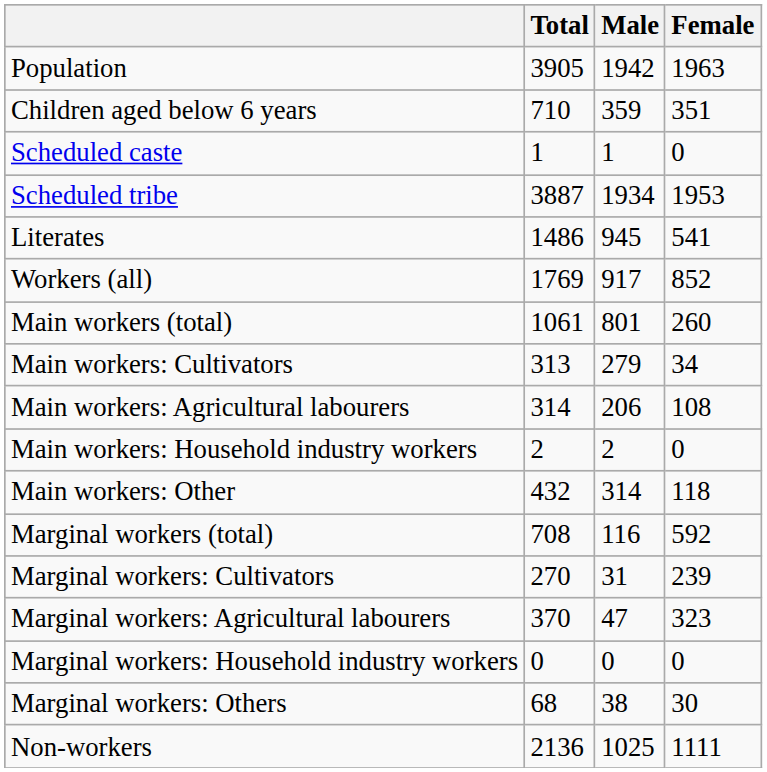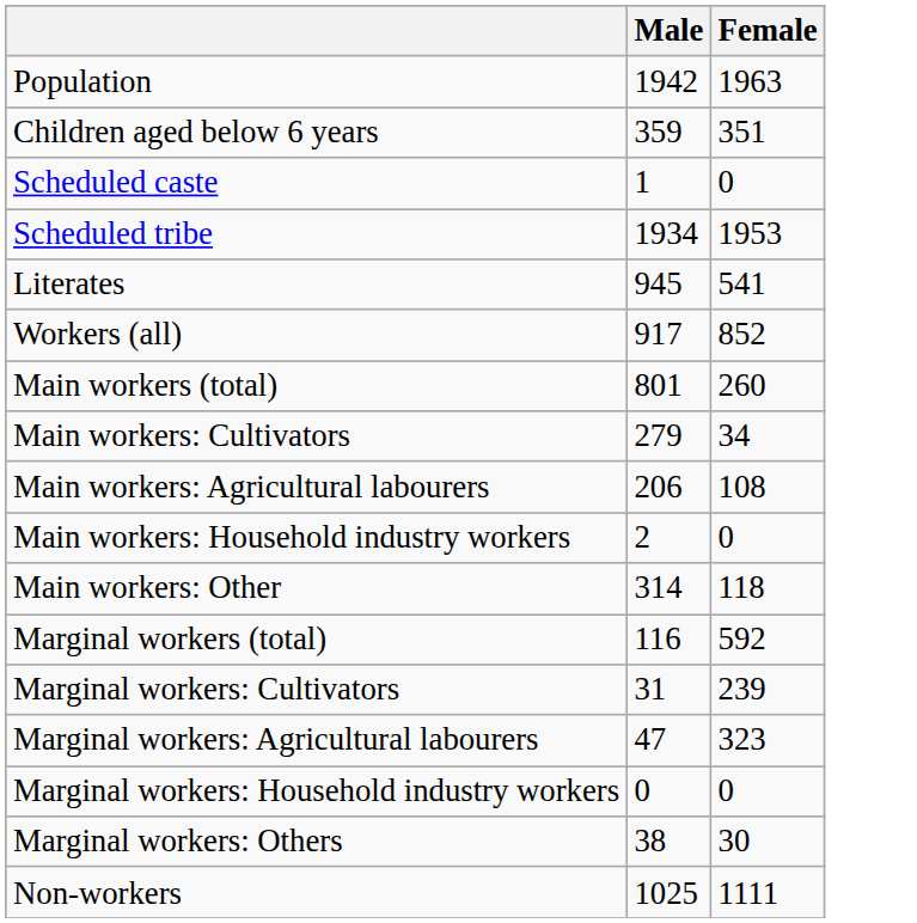- column: Total | 3905 | 710 | 1 | 3887 | 1486 | 1769 | 1061 | 313 | 314 | 2 | 432 | 708 | 270 | 370 | 0 | 68 | 2136
